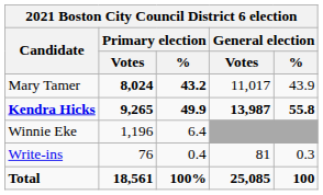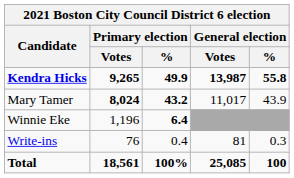rows swapped: Kendra Hicks <-> Mary Tamer
Winnie Eke | Primary election / %: normal -> bold
